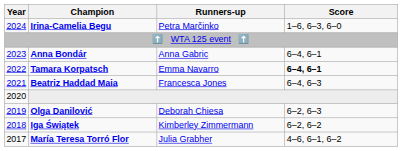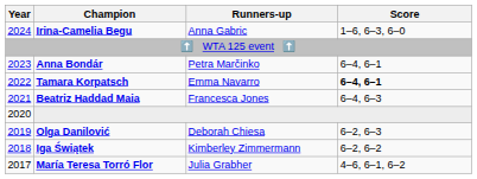Irina-Camelia Begu | Runners-up: Petra Marčinko -> Anna Gabric
Anna Bondár | Runners-up: Anna Gabric -> Petra Marčinko
